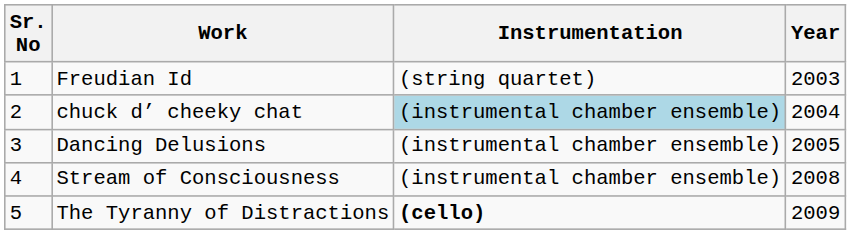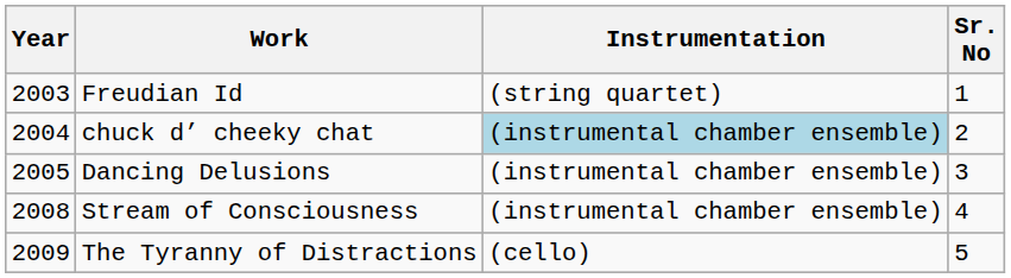columns swapped: Sr. No <-> Year
The Tyranny of Distractions | Instrumentation: bold -> normal
